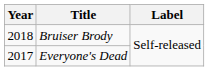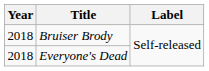Everyone's Dead | Year: 2017 -> 2018
